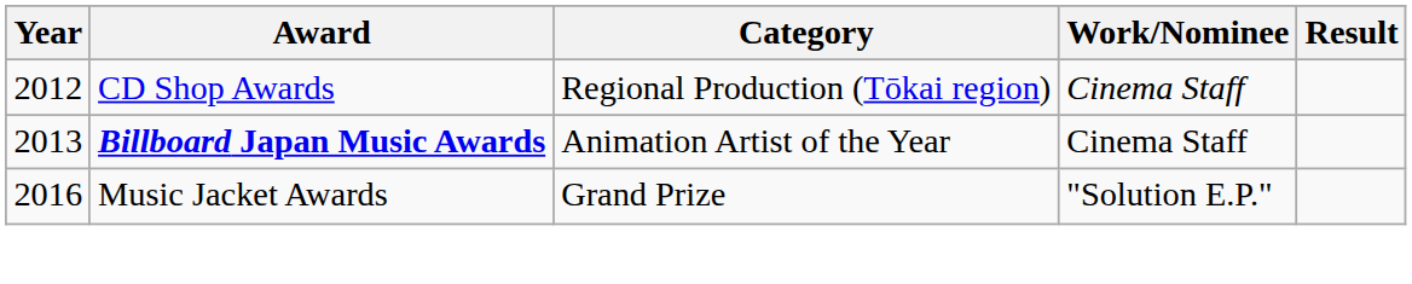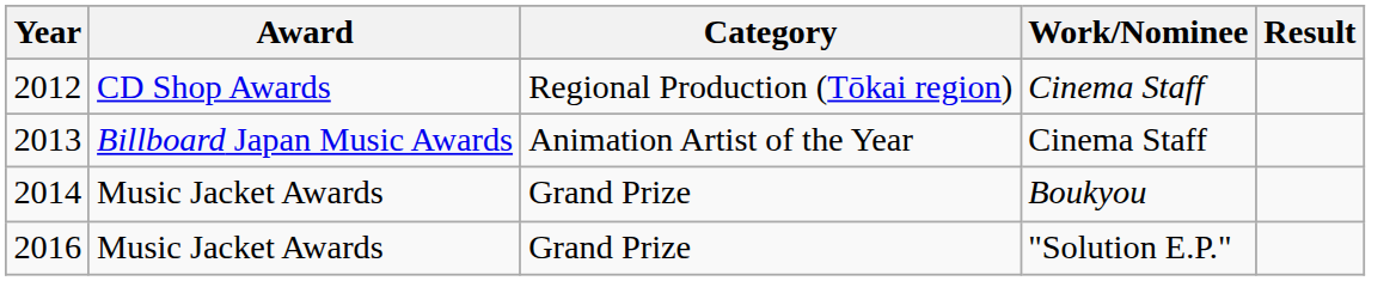2013 | Award: bold -> normal
+ row: 2014 | Music Jacket Awards | Grand Prize | Boukyou
